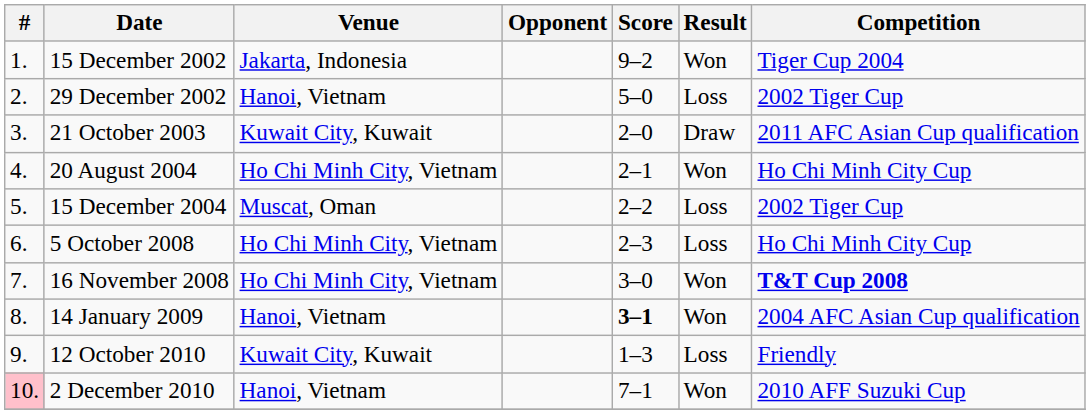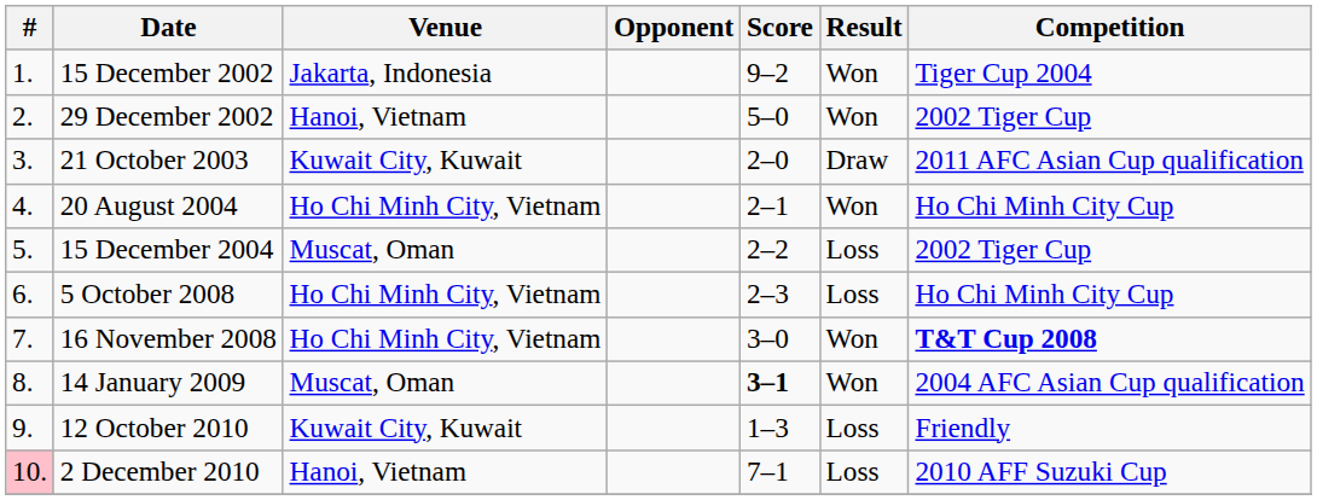29 December 2002 | Result: Loss -> Won
14 January 2009 | Venue: Hanoi, Vietnam -> Muscat, Oman
2 December 2010 | Result: Won -> Loss
